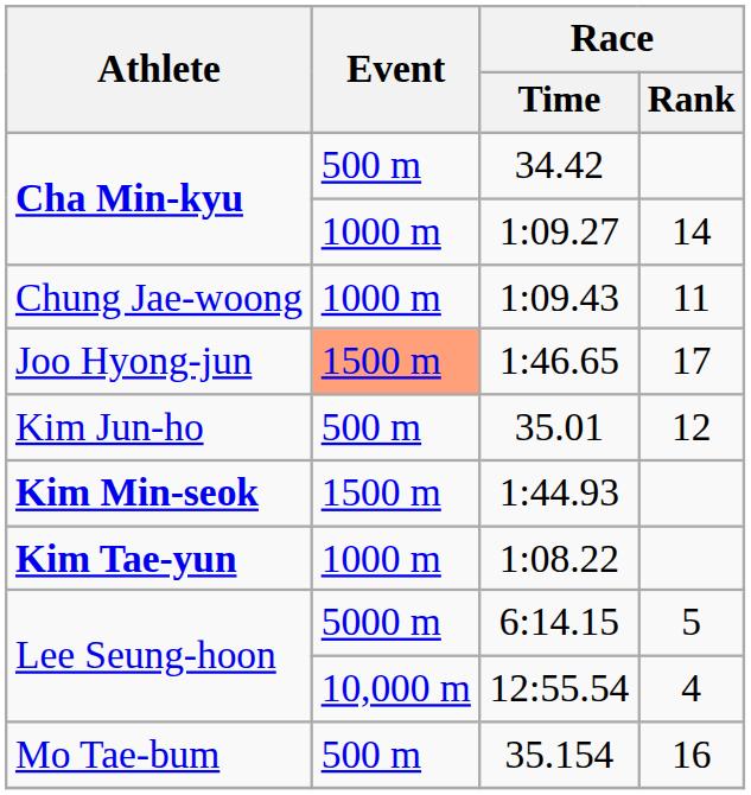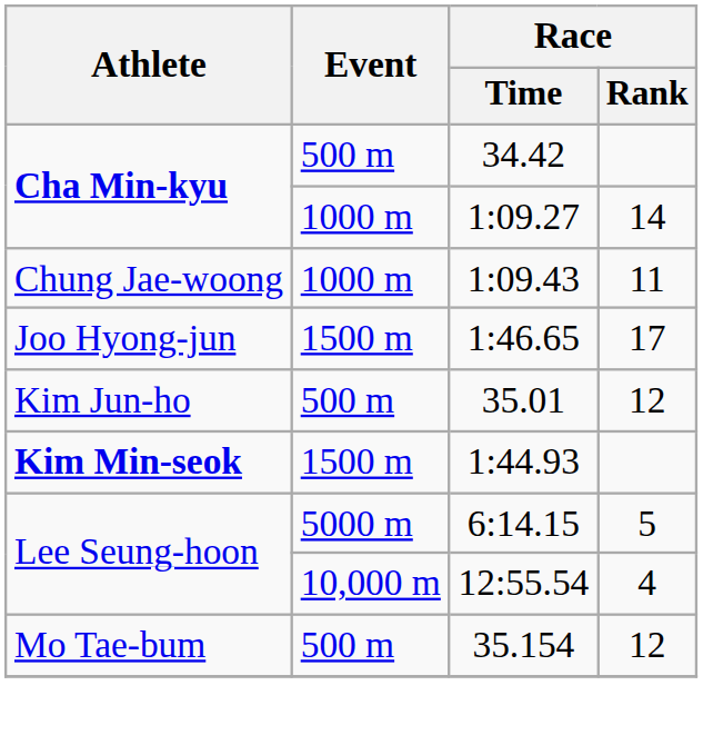1:46.65 | Event: lightsalmon background -> no background
- row: Kim Tae-yun | 1000 m | 1:08.22
35.154 | Race / Rank: 16 -> 12
